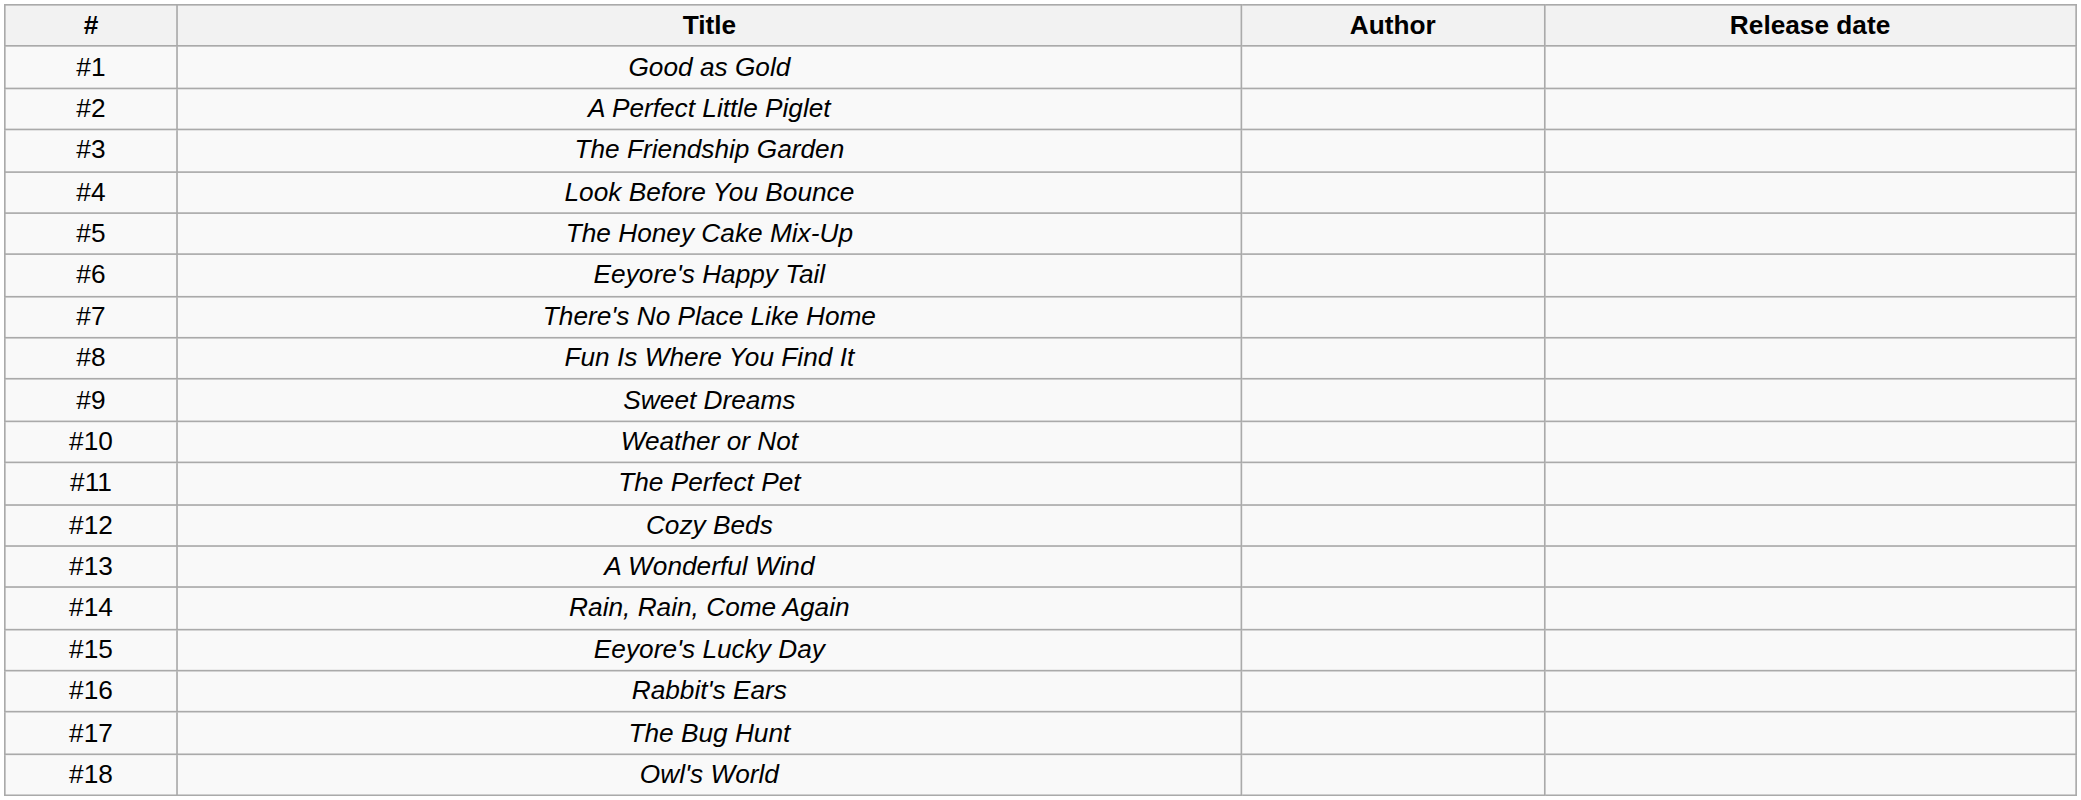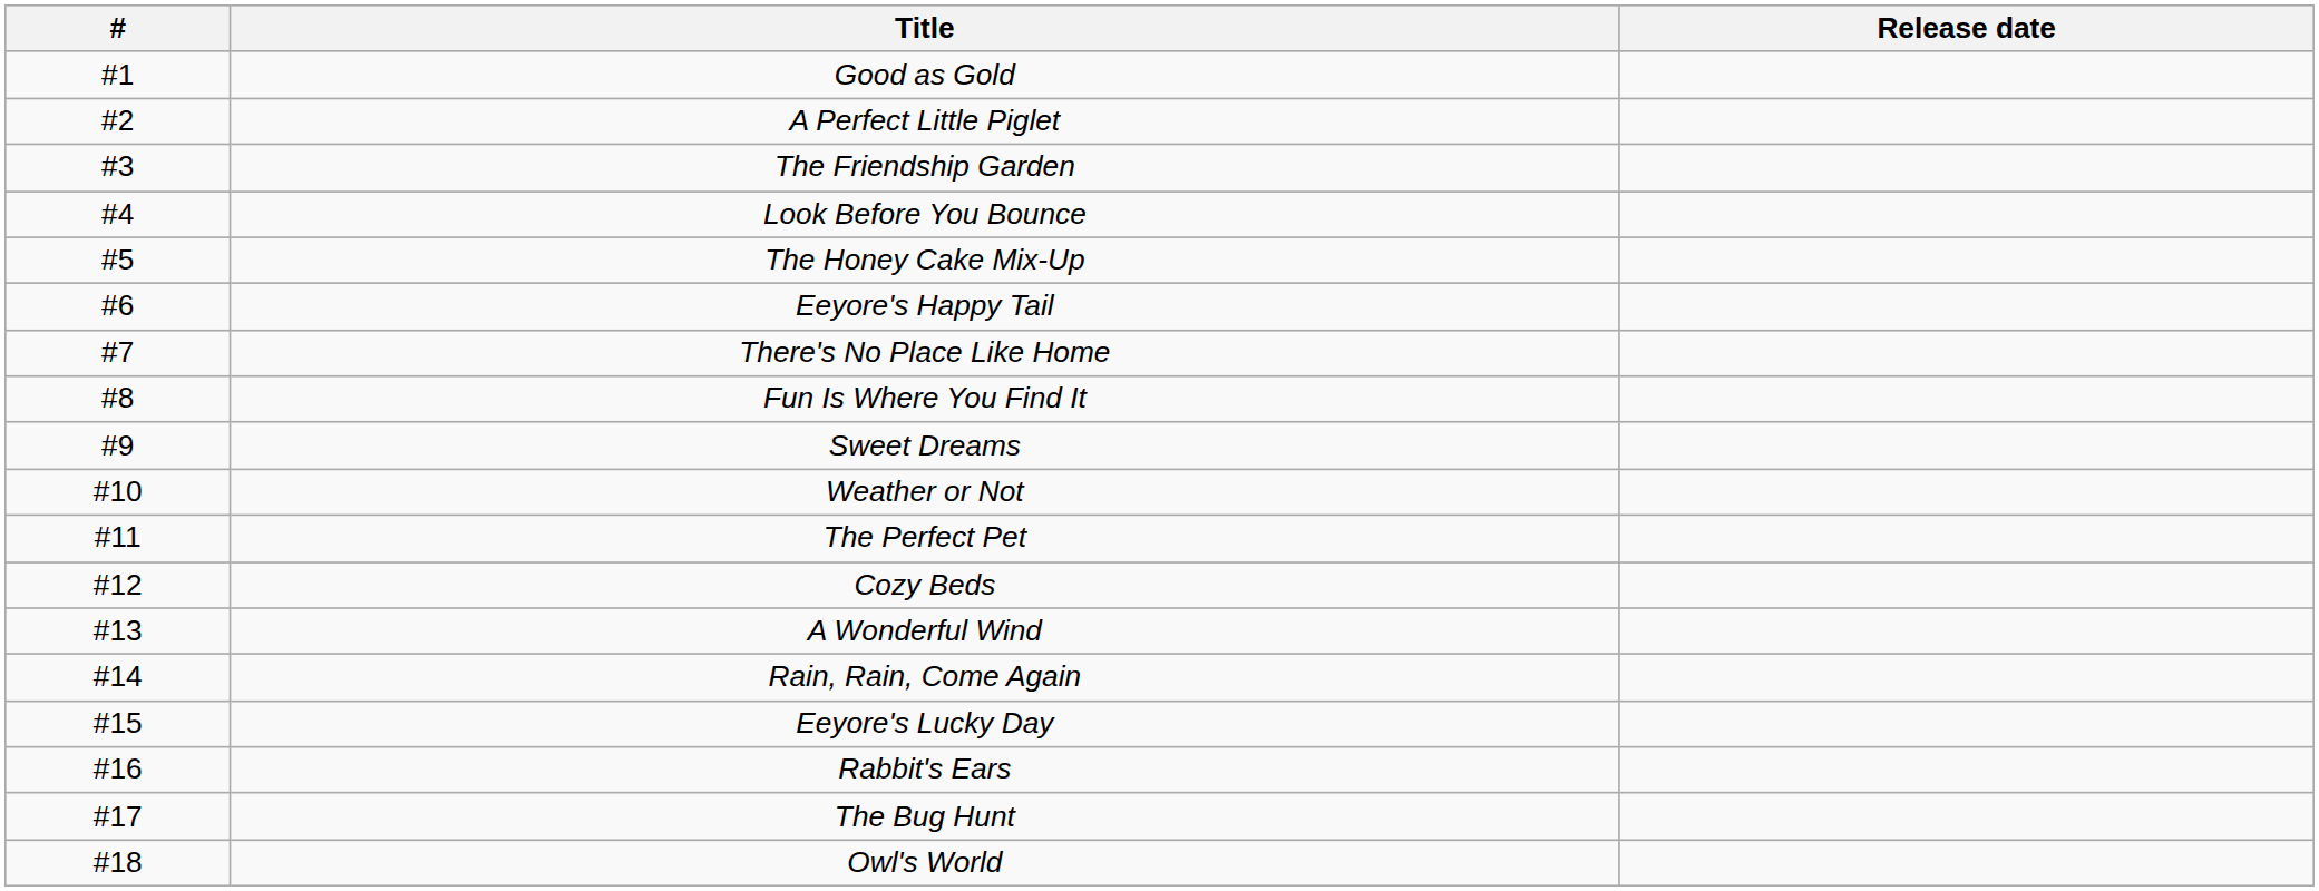- column: Author
